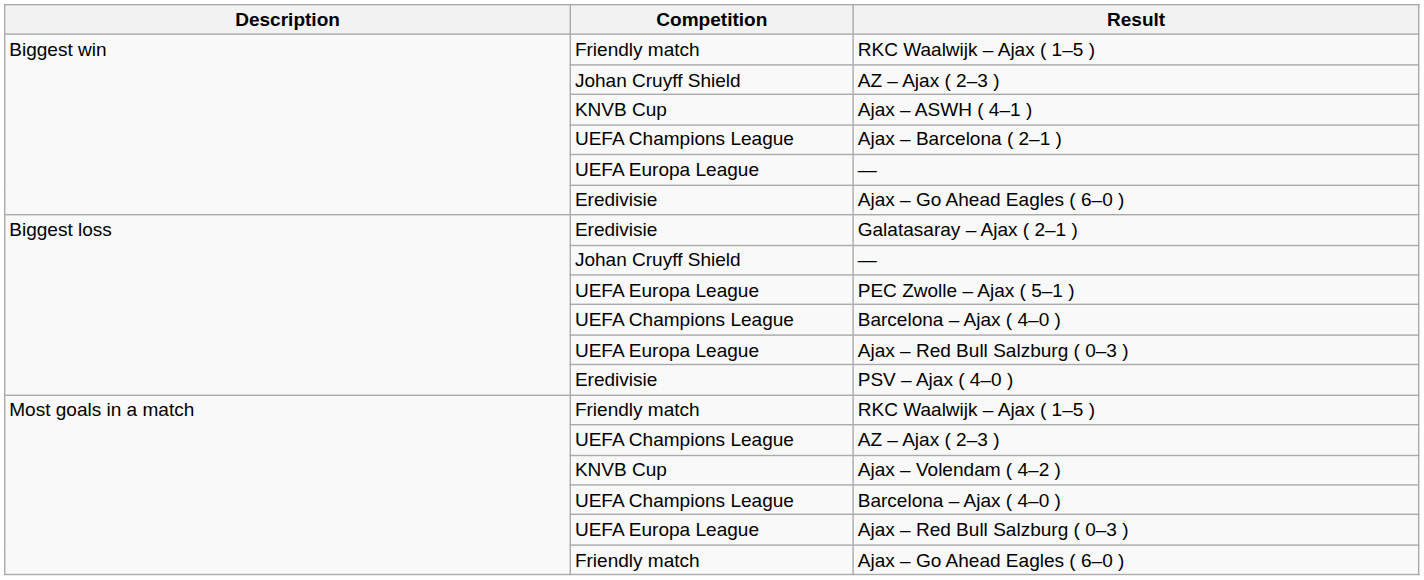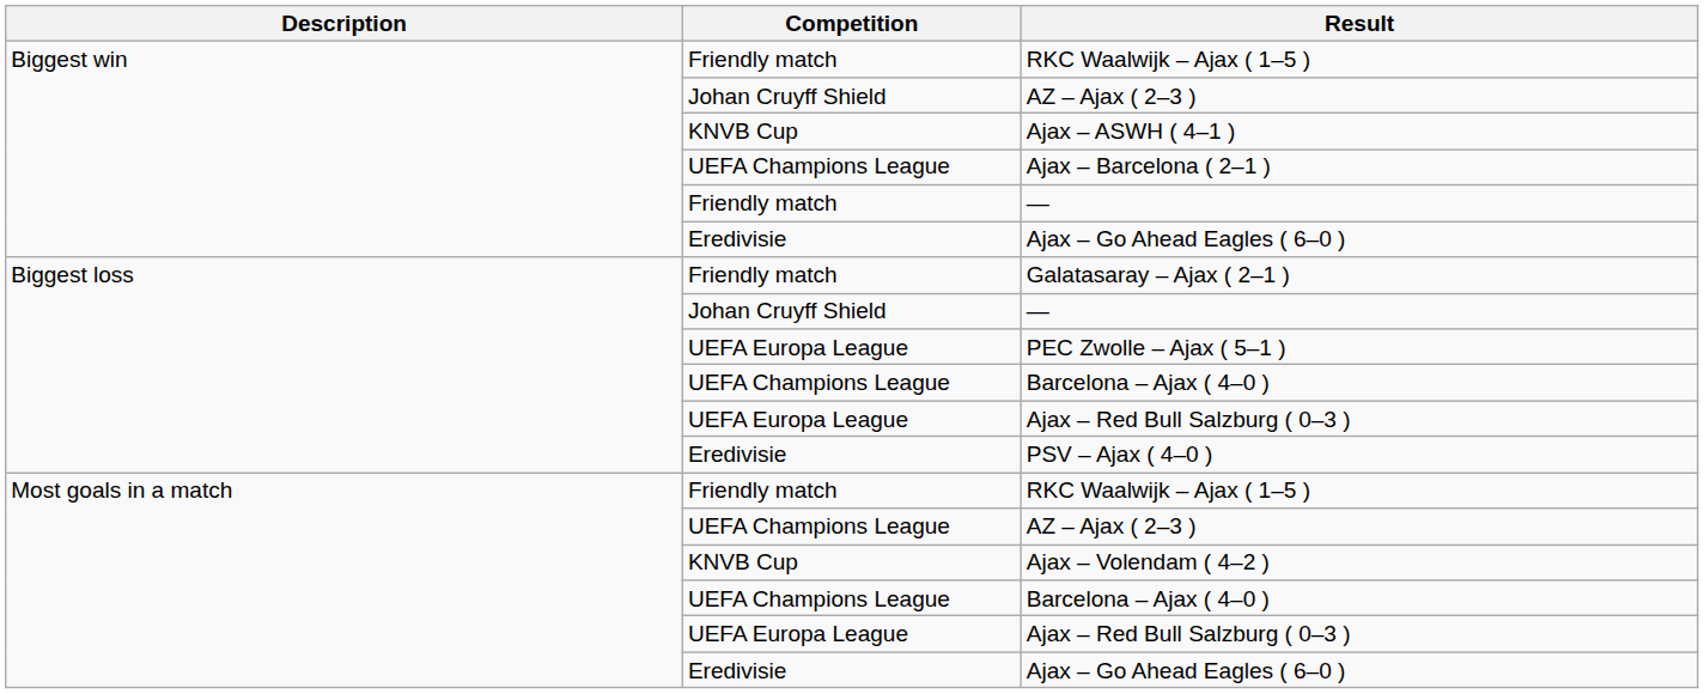Biggest win / — | Competition: UEFA Europa League -> Friendly match
Galatasaray – Ajax ( 2–1 ) | Competition: Eredivisie -> Friendly match
Most goals in a match / Ajax – Go Ahead Eagles ( 6–0 ) | Competition: Friendly match -> Eredivisie
